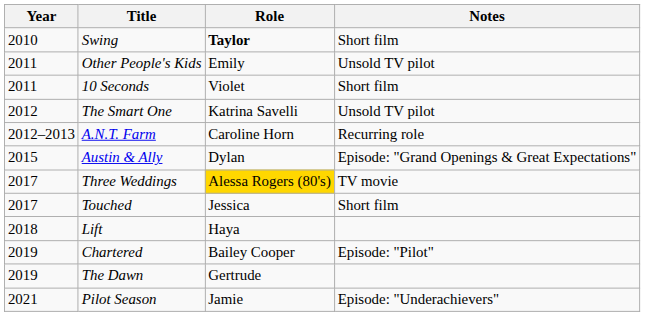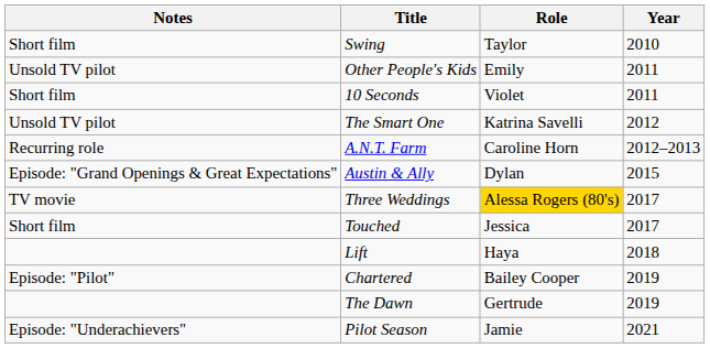columns swapped: Year <-> Notes
Swing | Role: bold -> normal
